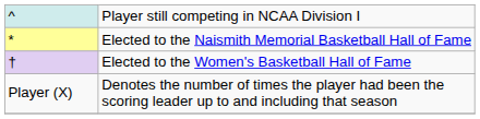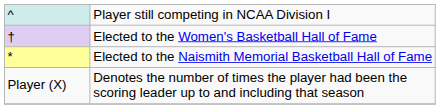rows swapped: Elected to the Naismith Memorial Basketball Hall of Fame <-> Elected to the Women's Basketball Hall of Fame
